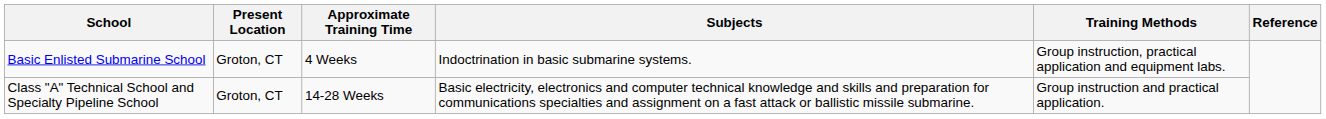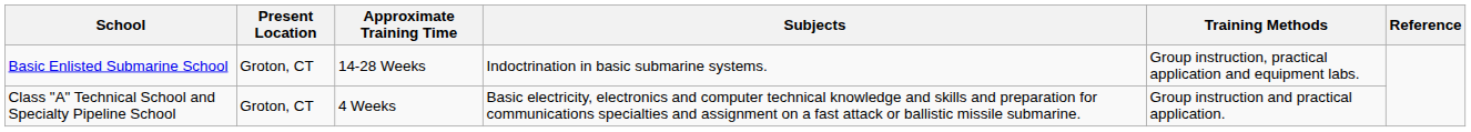Basic Enlisted Submarine School | Approximate Training Time: 4 Weeks -> 14-28 Weeks
Class "A" Technical School and Specialty Pipeline School | Approximate Training Time: 14-28 Weeks -> 4 Weeks
